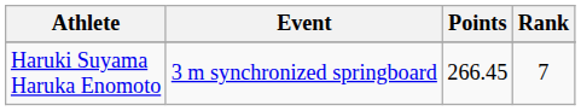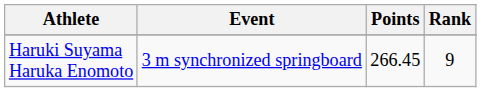Haruki Suyama Haruka Enomoto | Rank: 7 -> 9
